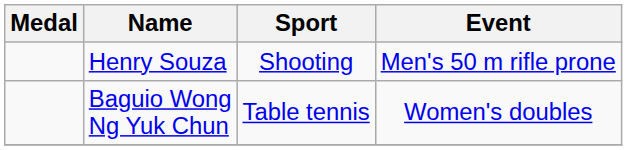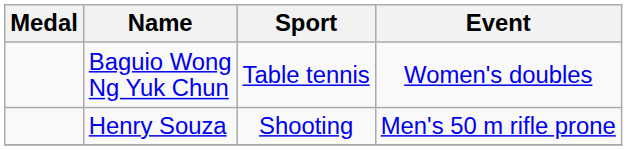rows swapped: Baguio Wong Ng Yuk Chun <-> Henry Souza
